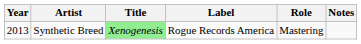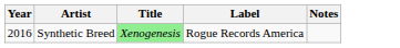- column: Role | Mastering
Synthetic Breed | Year: 2013 -> 2016
